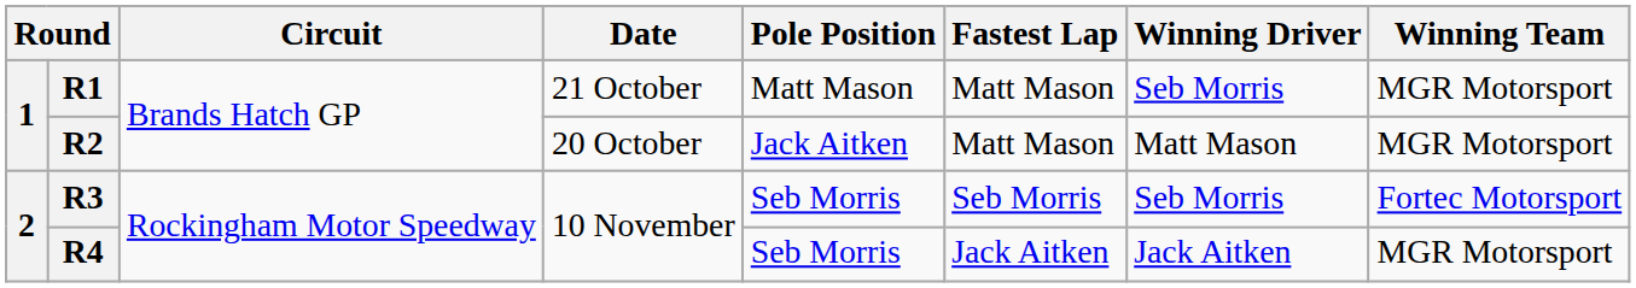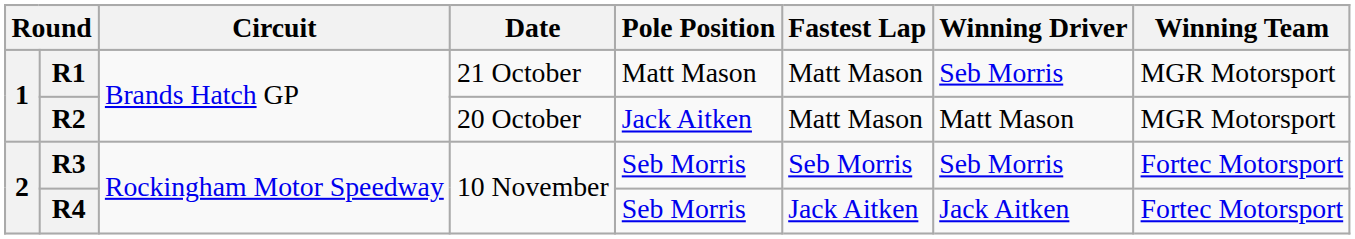R4 | Winning Team: MGR Motorsport -> Fortec Motorsport
